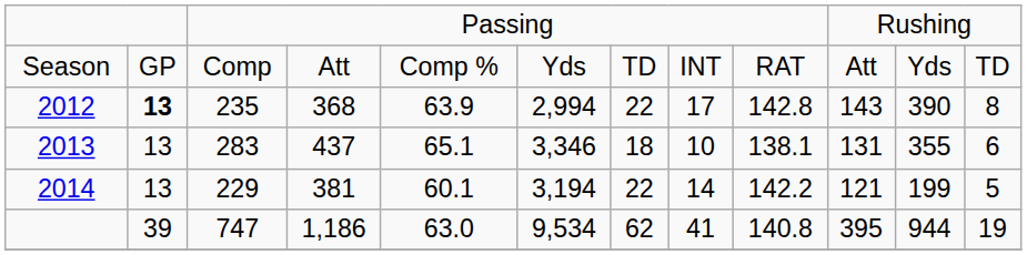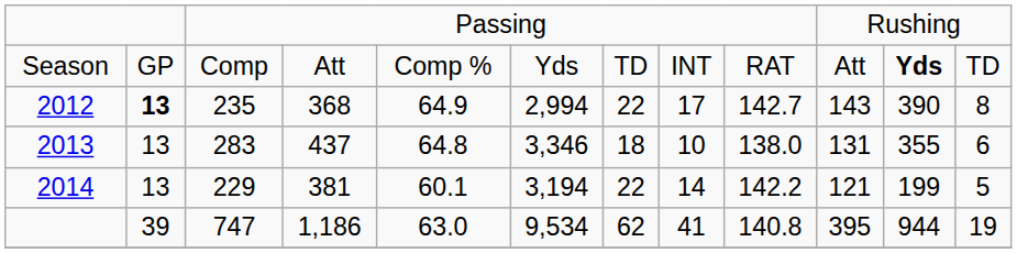Season | column 11: normal -> bold
2012 | column 5: 63.9 -> 64.9
2012 | column 9: 142.8 -> 142.7
2013 | column 5: 65.1 -> 64.8
2013 | column 9: 138.1 -> 138.0
